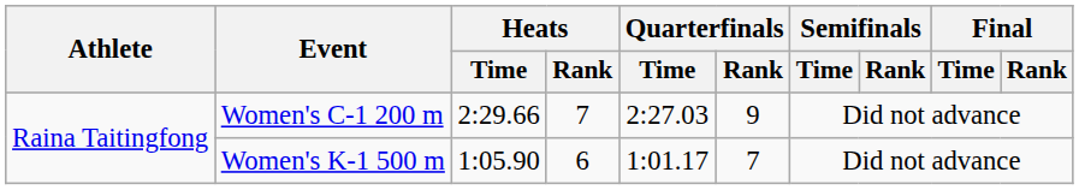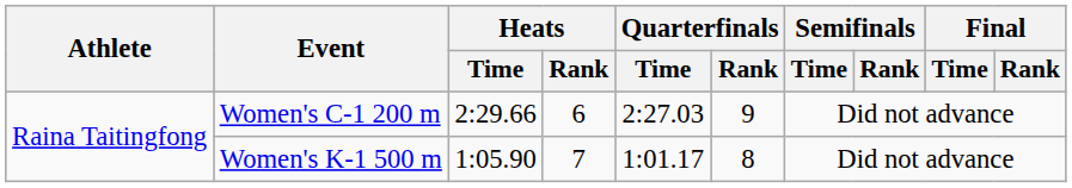Women's C-1 200 m | Heats / Rank: 7 -> 6
Women's K-1 500 m | Heats / Rank: 6 -> 7
Women's K-1 500 m | Quarterfinals / Rank: 7 -> 8
